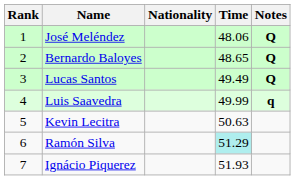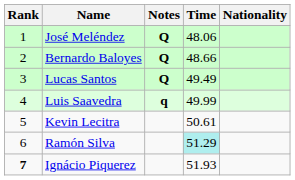columns swapped: Nationality <-> Notes
Bernardo Baloyes | Time: 48.65 -> 48.66
Kevin Lecitra | Time: 50.63 -> 50.61
Ignácio Piquerez | Rank: normal -> bold
